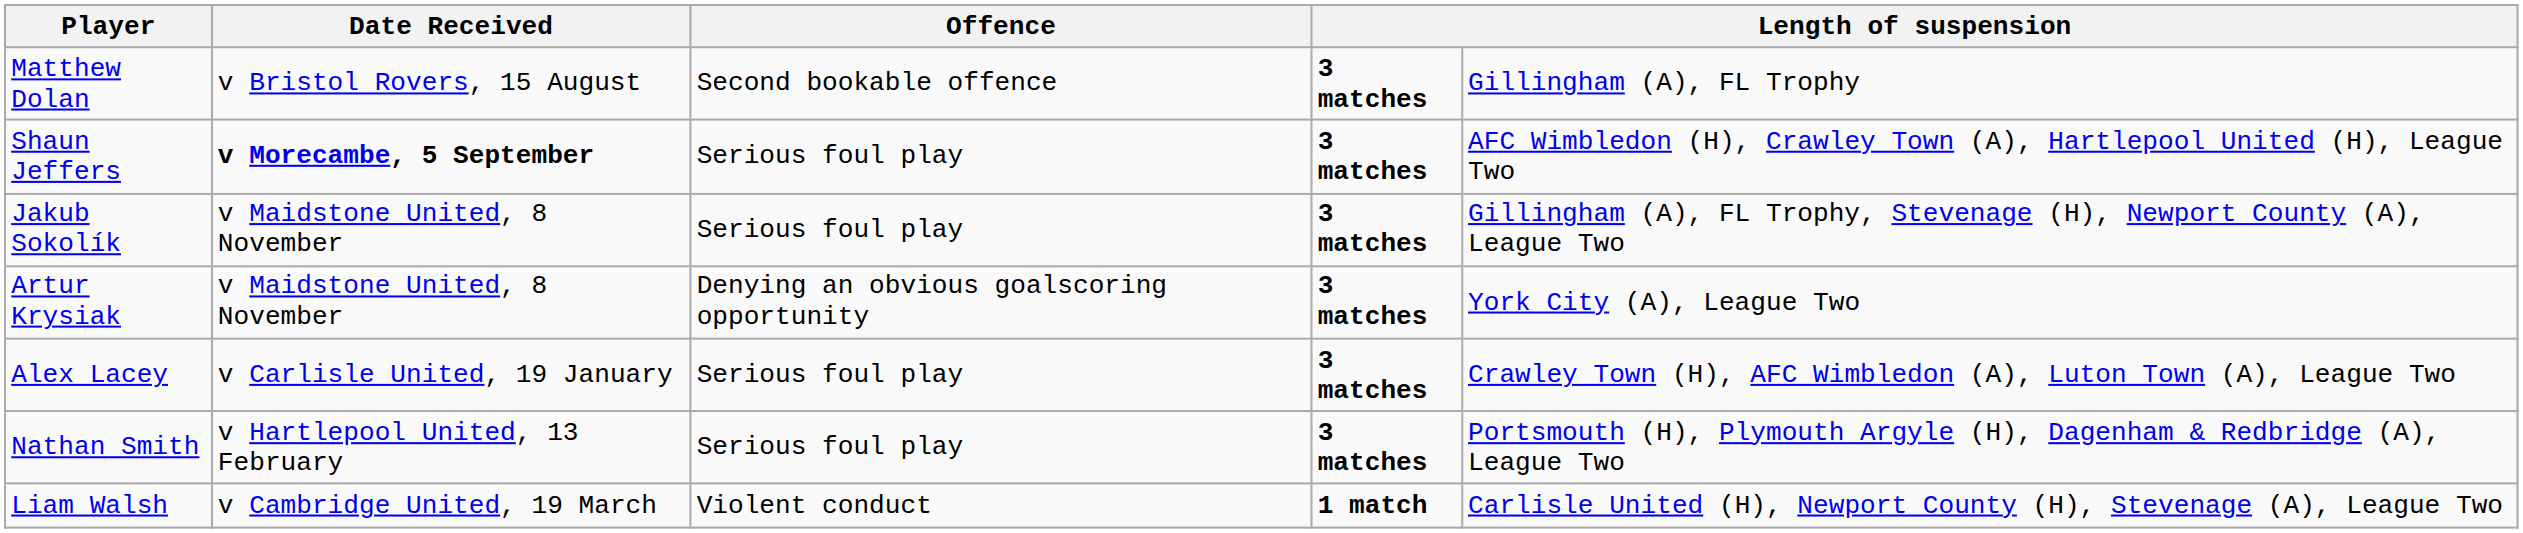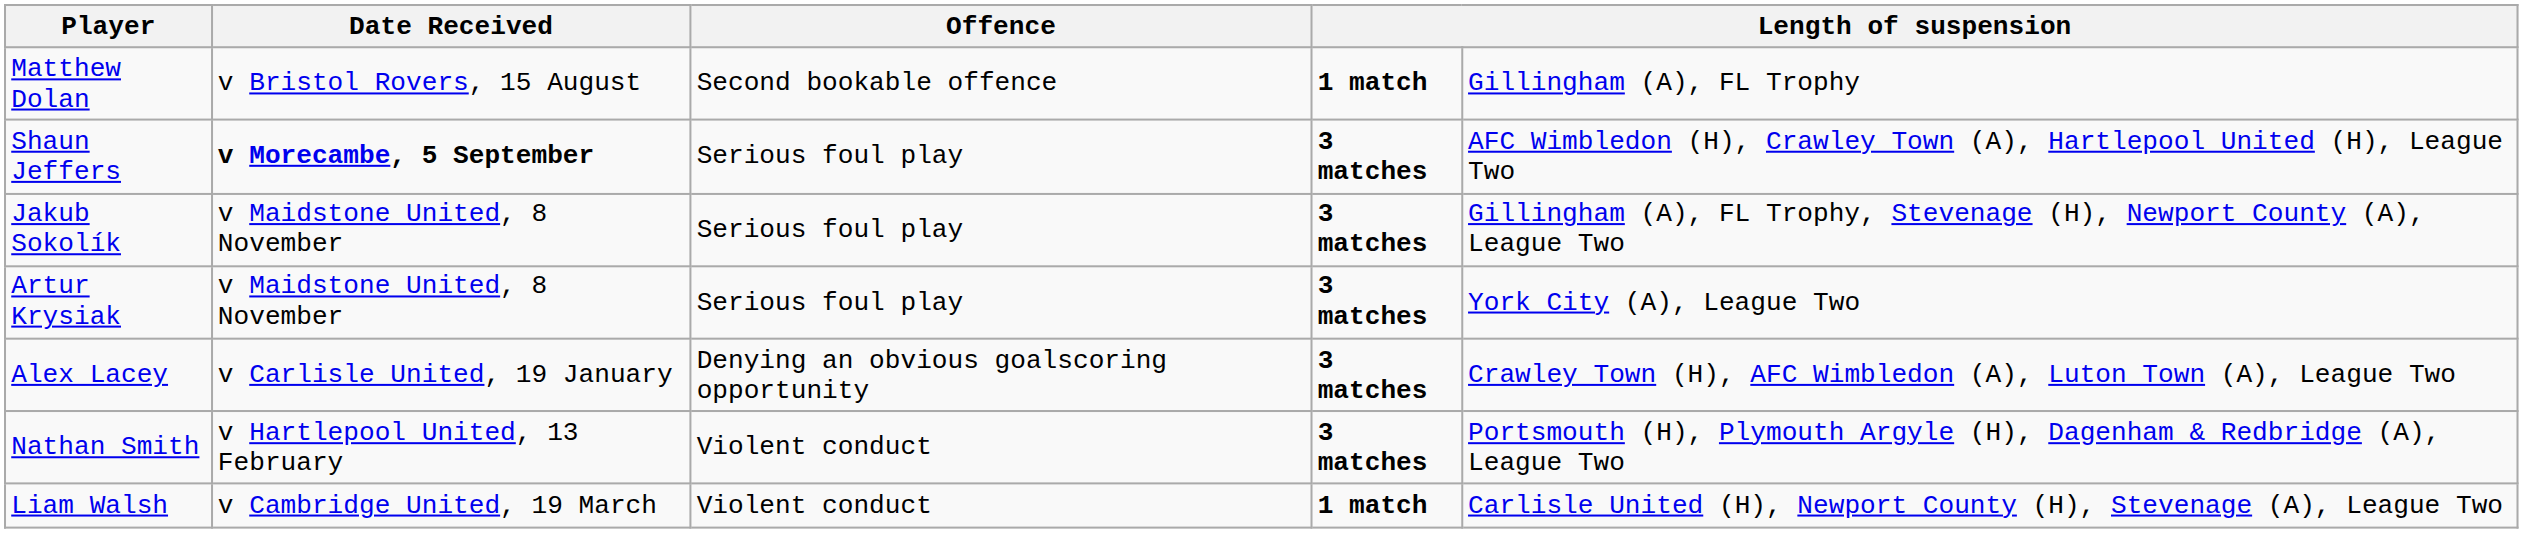Matthew Dolan | column 4: 3 matches -> 1 match
Artur Krysiak | Offence: Denying an obvious goalscoring opportunity -> Serious foul play
Alex Lacey | Offence: Serious foul play -> Denying an obvious goalscoring opportunity
Nathan Smith | Offence: Serious foul play -> Violent conduct
